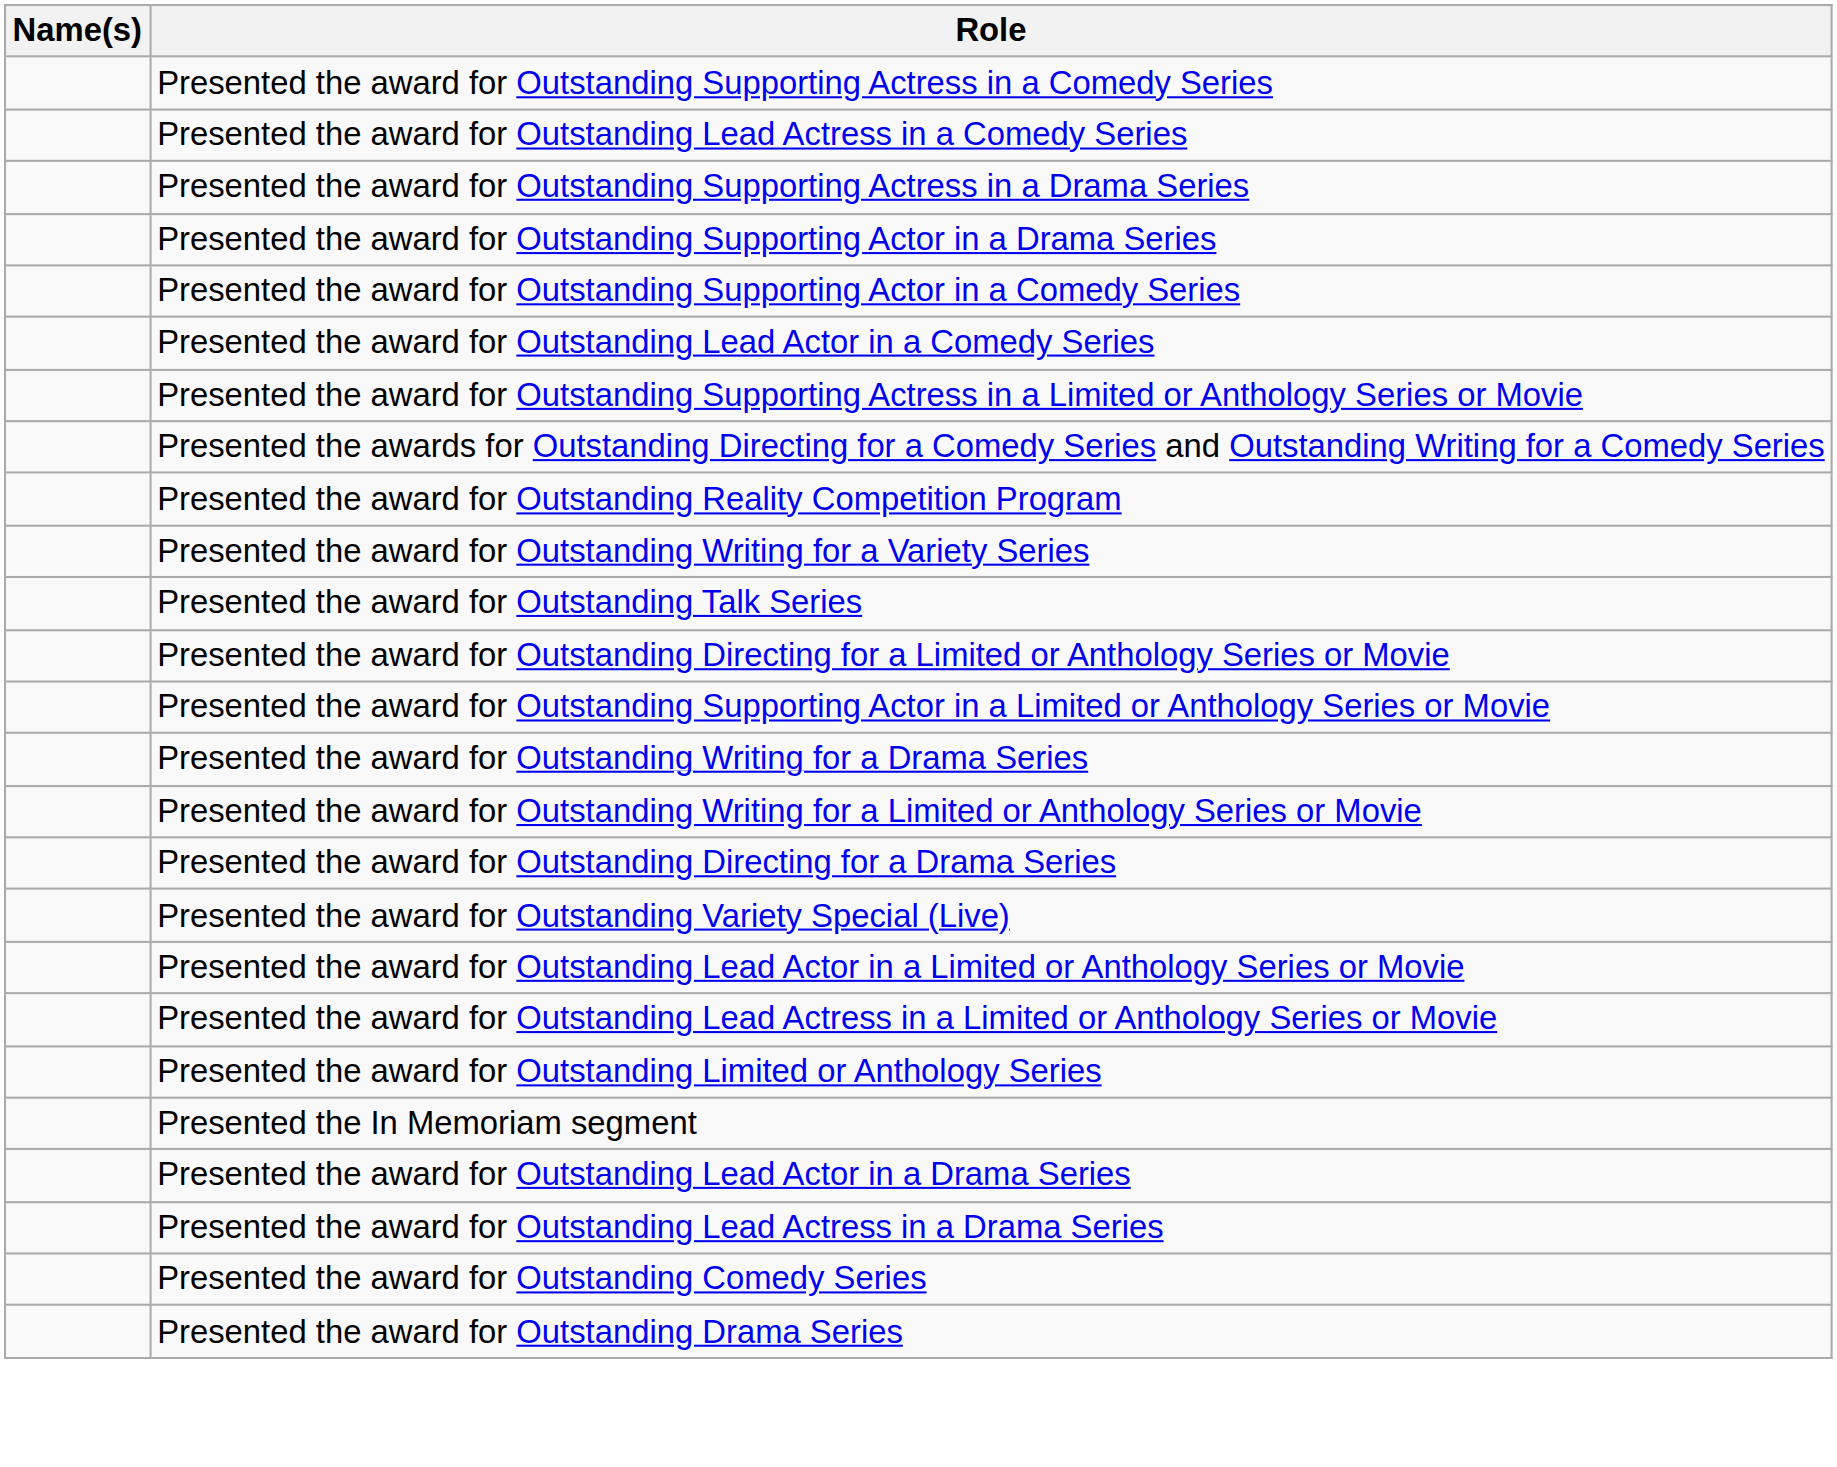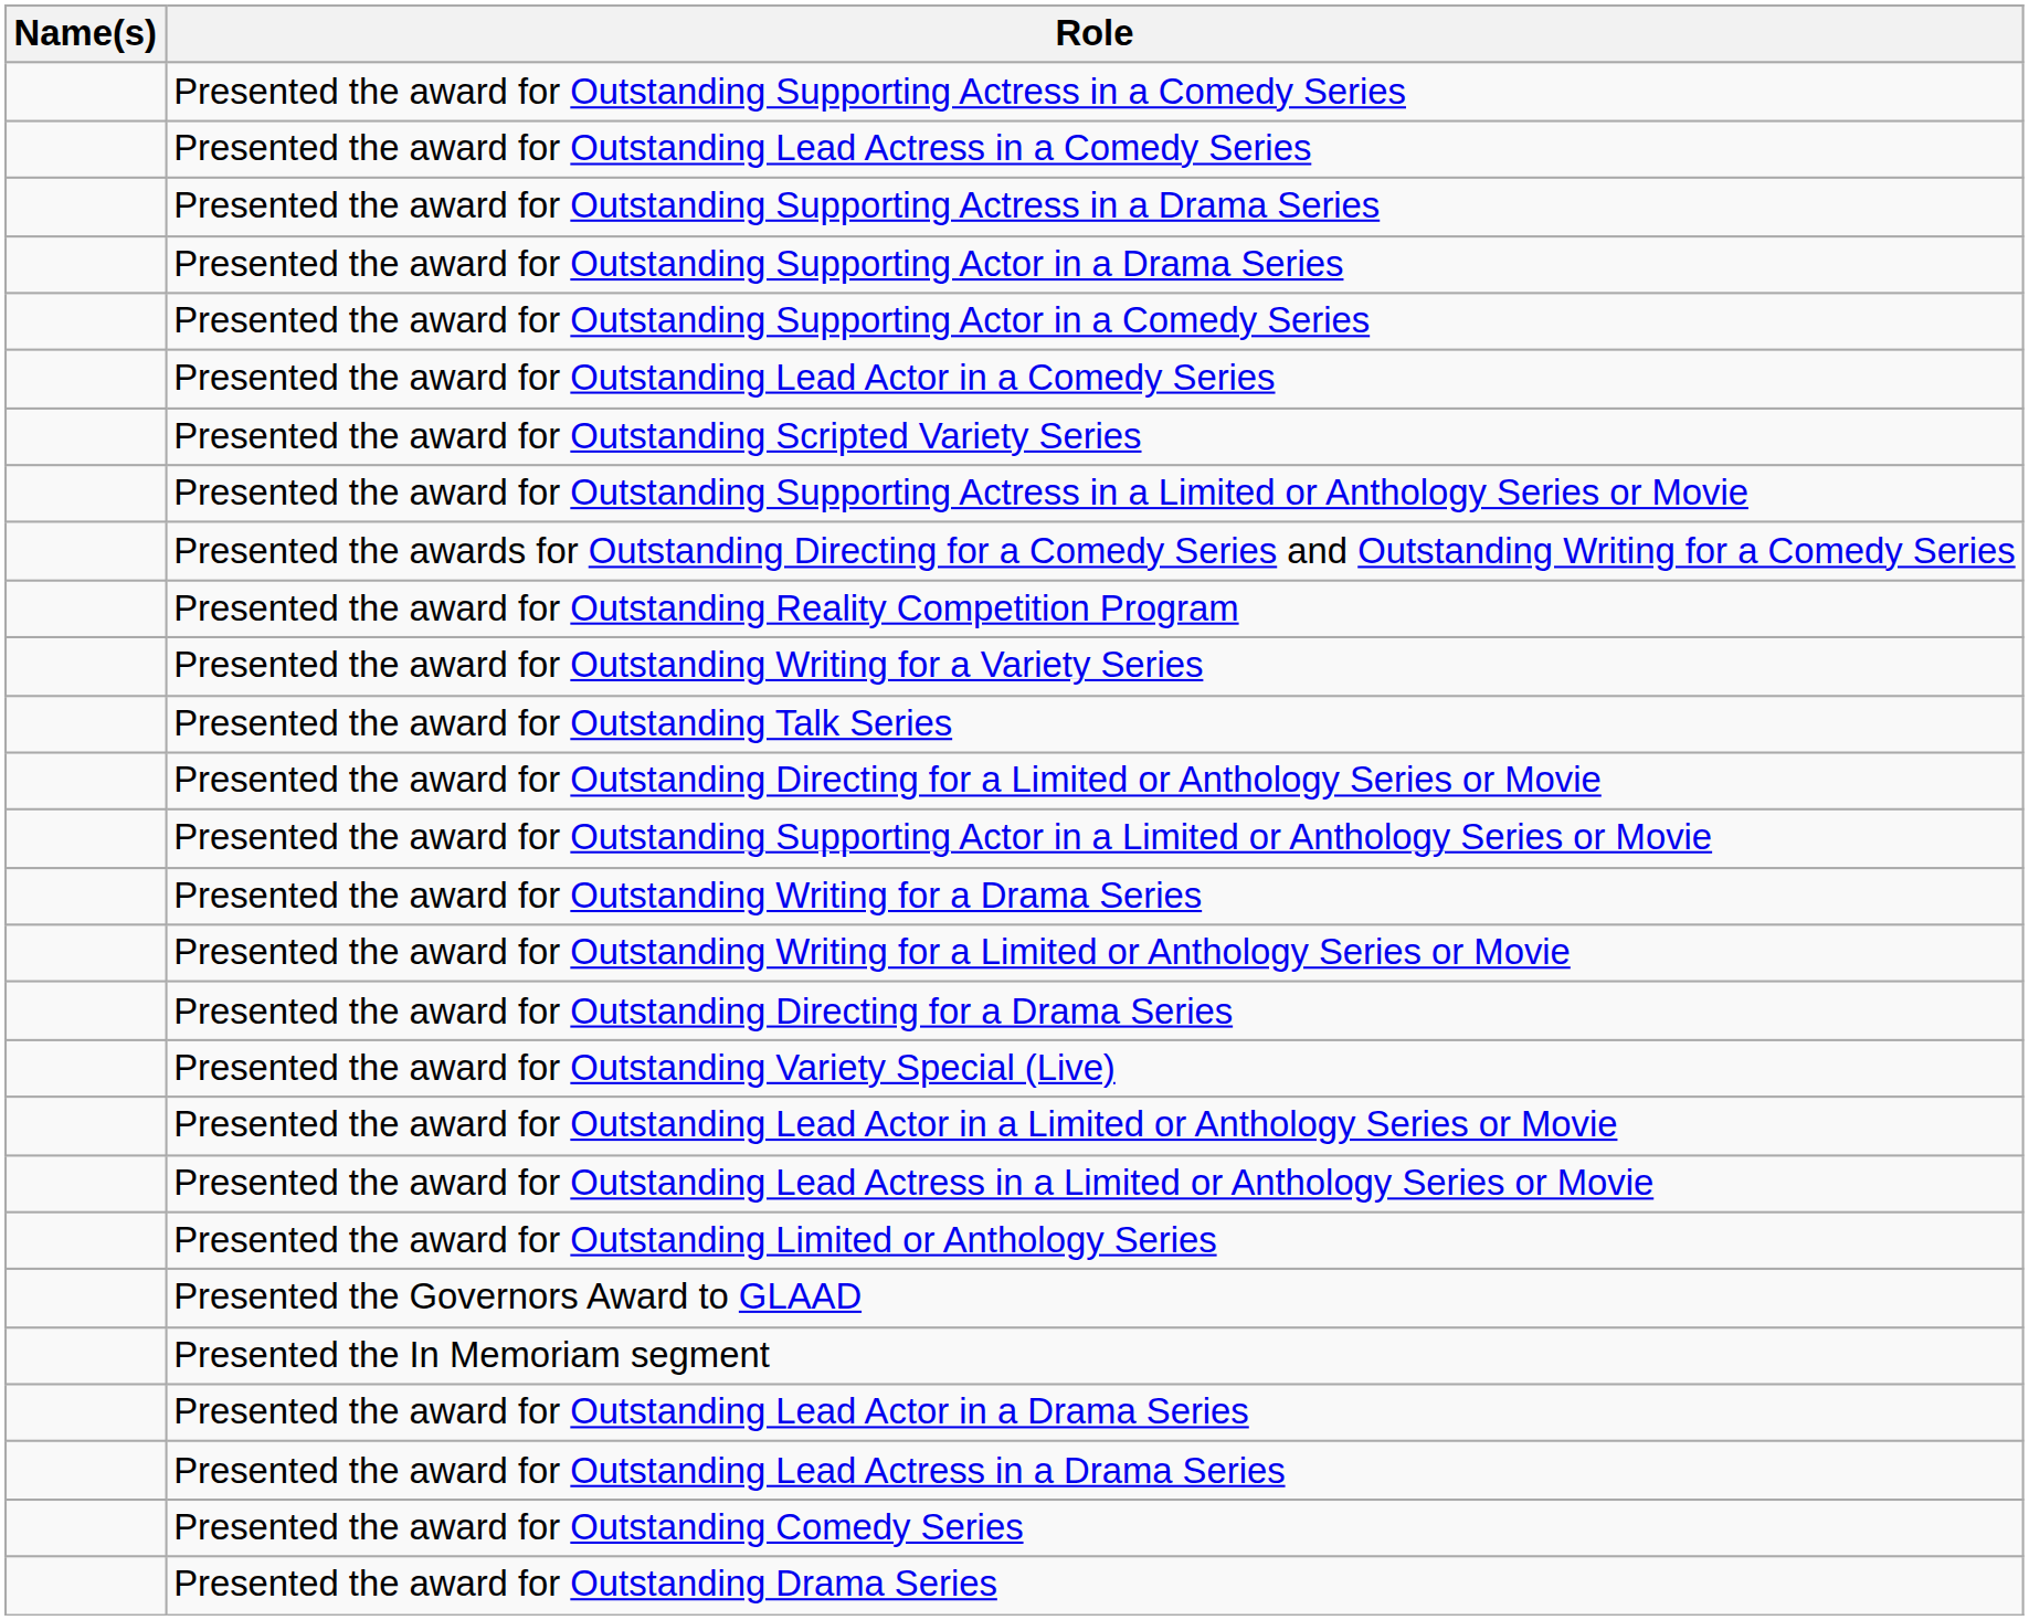+ row: Presented the award for Outstanding Scripted Variety Series
+ row: Presented the Governors Award to GLAAD
